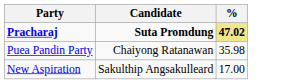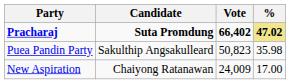+ column: Vote | 66,402 | 50,823 | 24,009
Puea Pandin Party | Candidate: Chaiyong Ratanawan -> Sakulthip Angsakulleard
New Aspiration | Candidate: Sakulthip Angsakulleard -> Chaiyong Ratanawan
